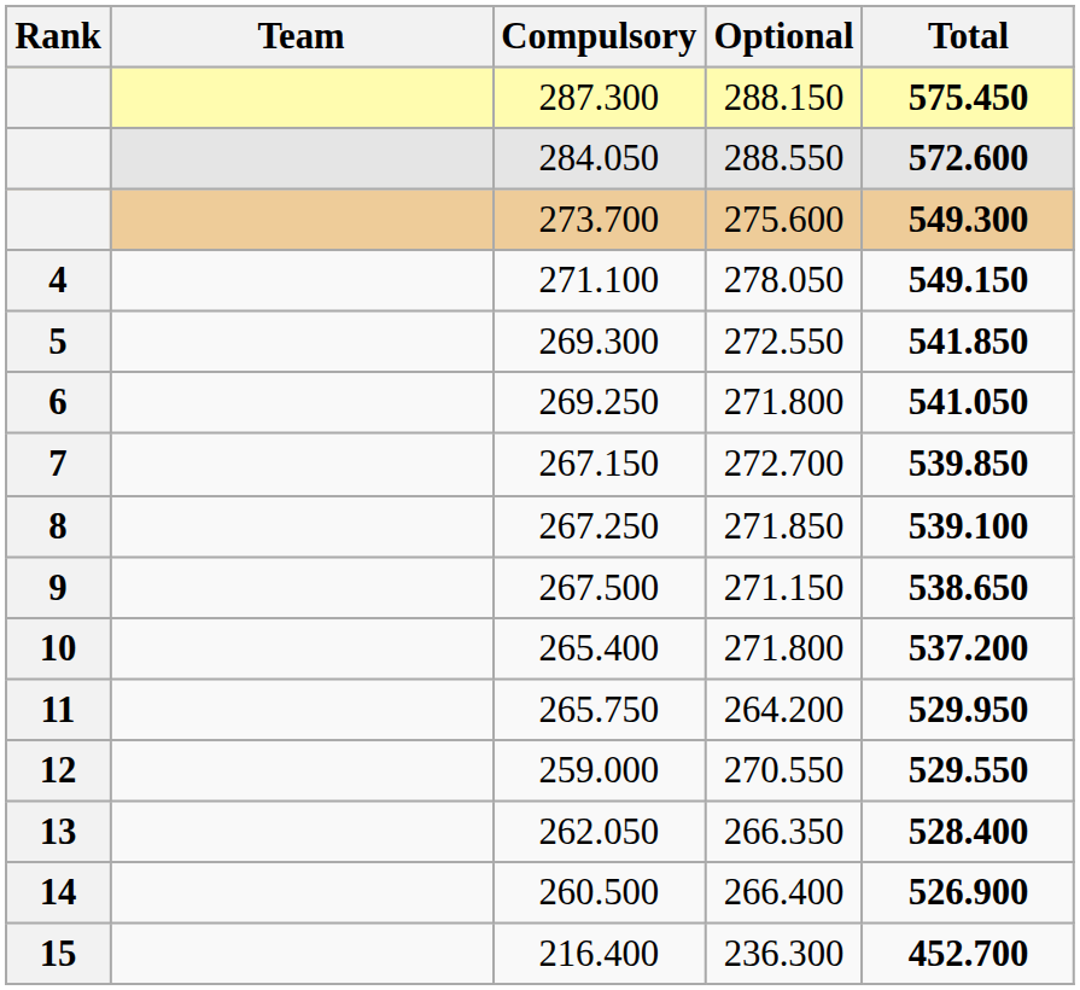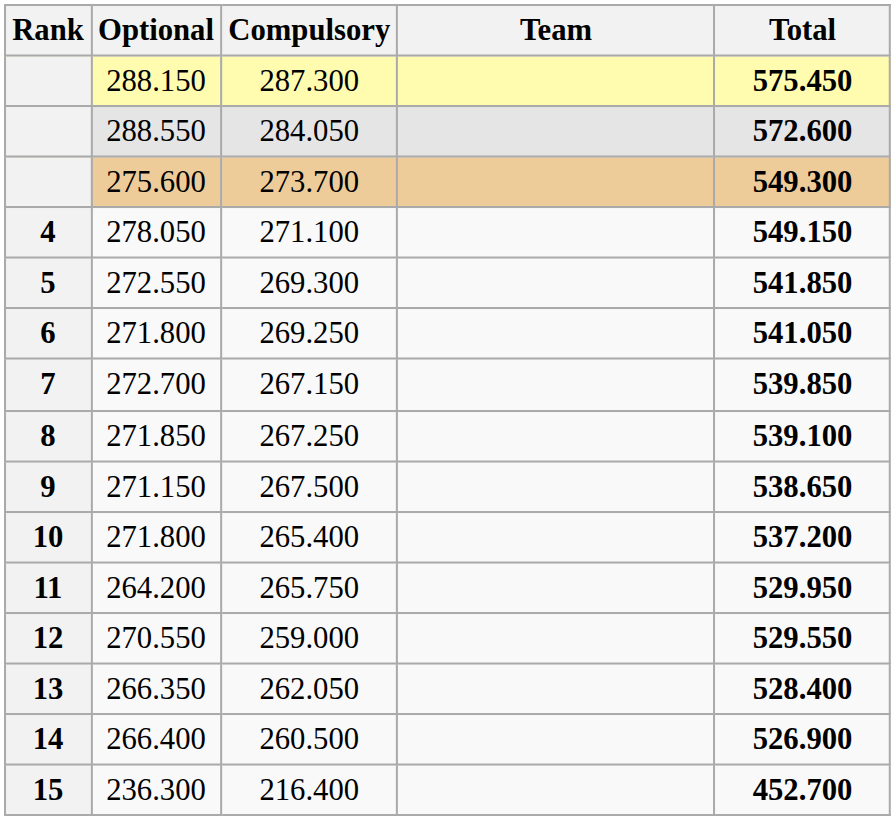columns swapped: Team <-> Optional
